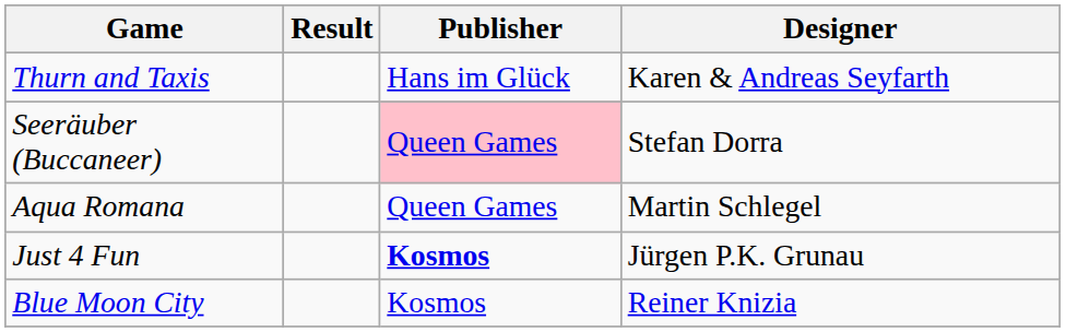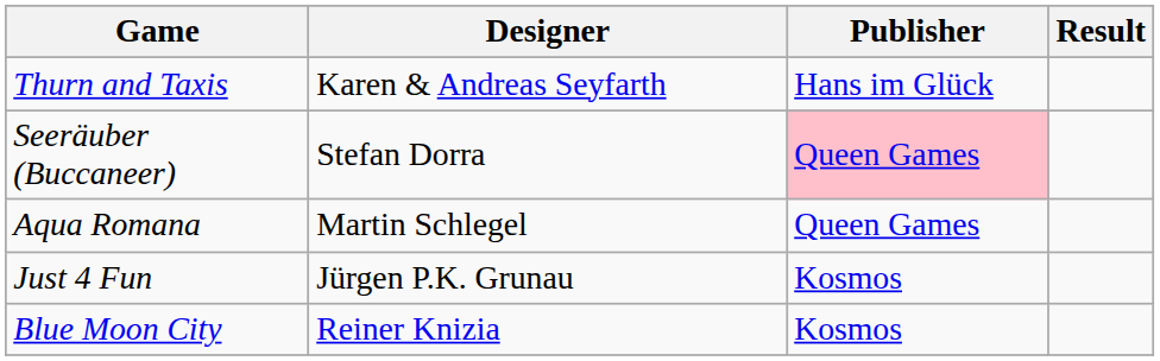columns swapped: Designer <-> Result
Just 4 Fun | Publisher: bold -> normal
